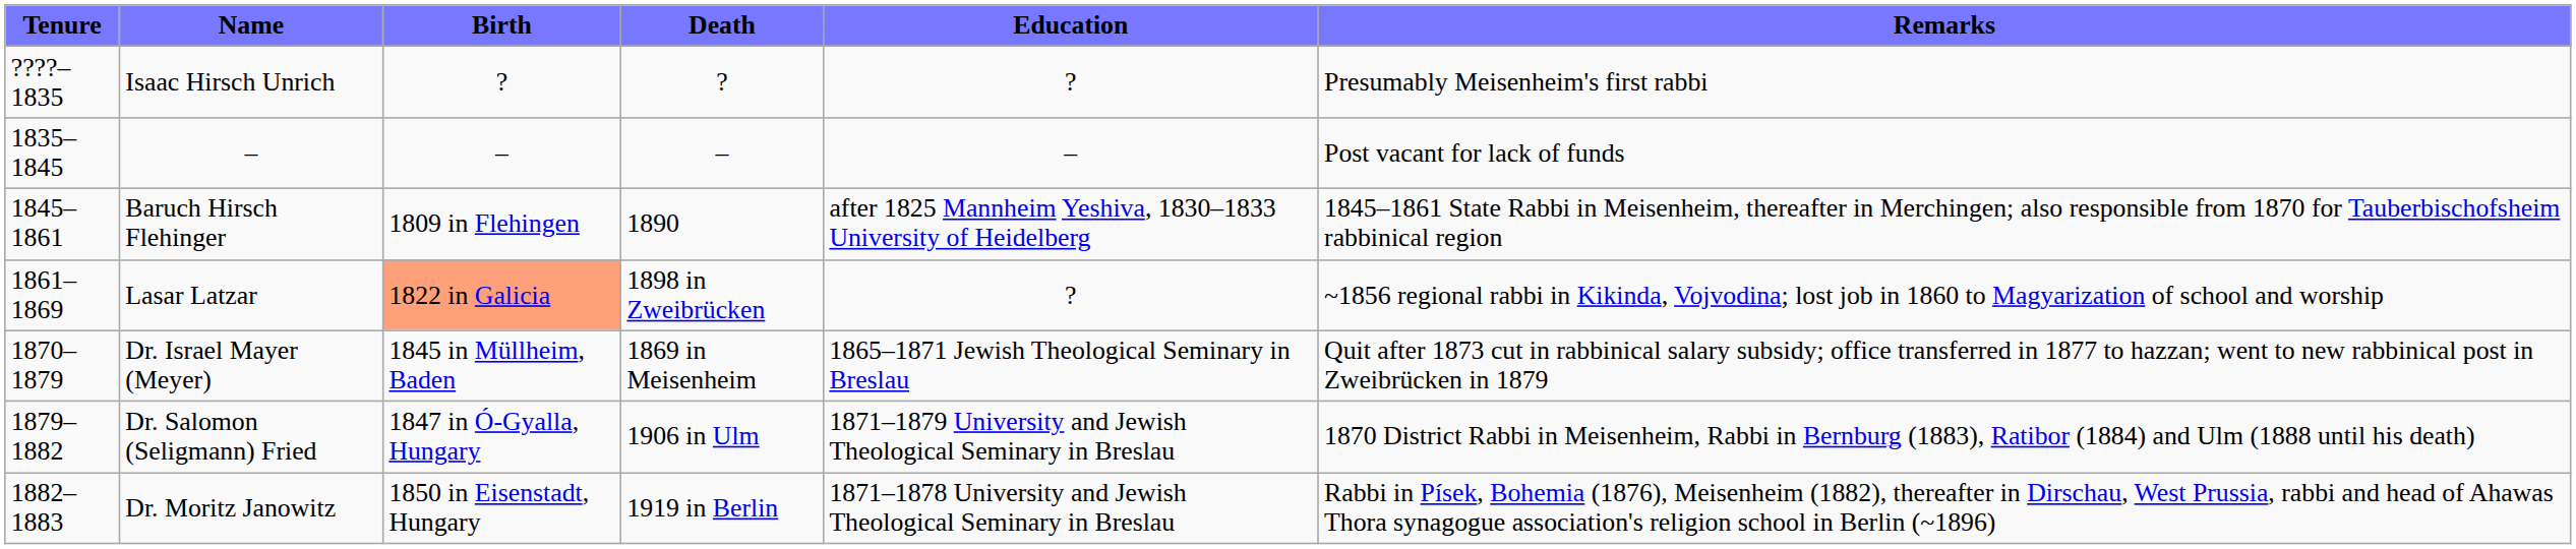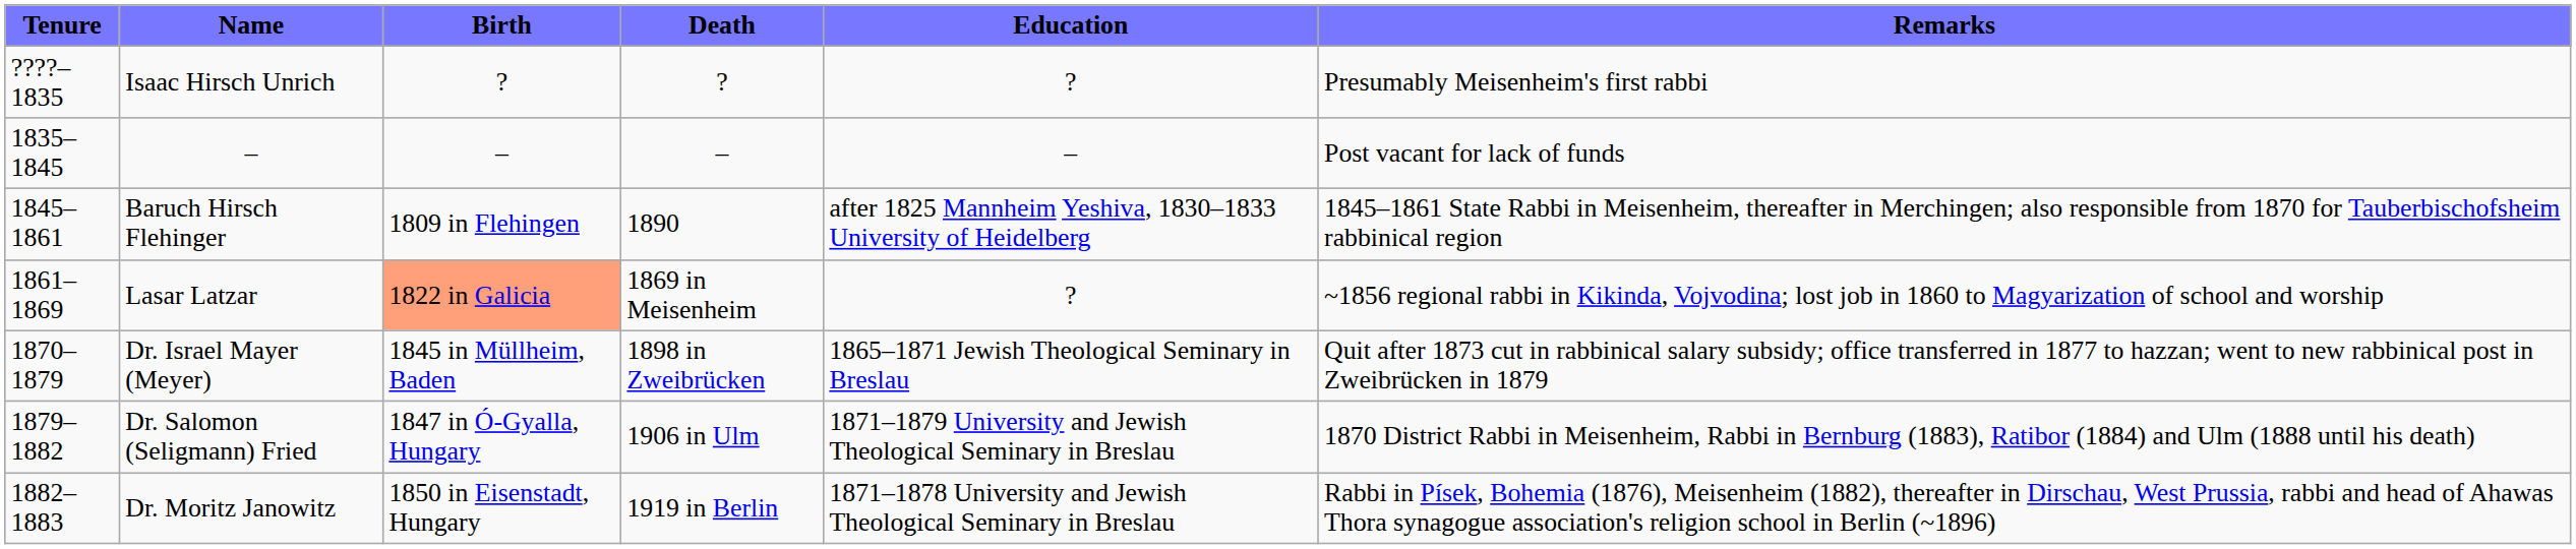Lasar Latzar | Death: 1898 in Zweibrücken -> 1869 in Meisenheim
Dr. Israel Mayer (Meyer) | Death: 1869 in Meisenheim -> 1898 in Zweibrücken
